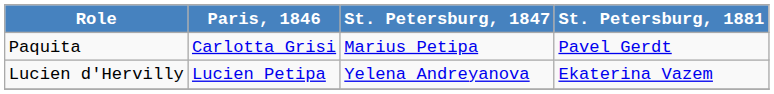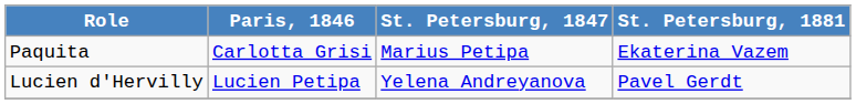Paquita | St. Petersburg, 1881: Pavel Gerdt -> Ekaterina Vazem
Lucien d'Hervilly | St. Petersburg, 1881: Ekaterina Vazem -> Pavel Gerdt
